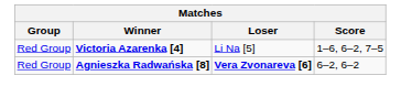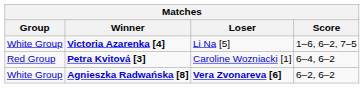Victoria Azarenka [4] | Group: Red Group -> White Group
+ row: Red Group | Petra Kvitová [3] | Caroline Wozniacki [1] | 6–4, 6–2
Agnieszka Radwańska [8] | Group: Red Group -> White Group
